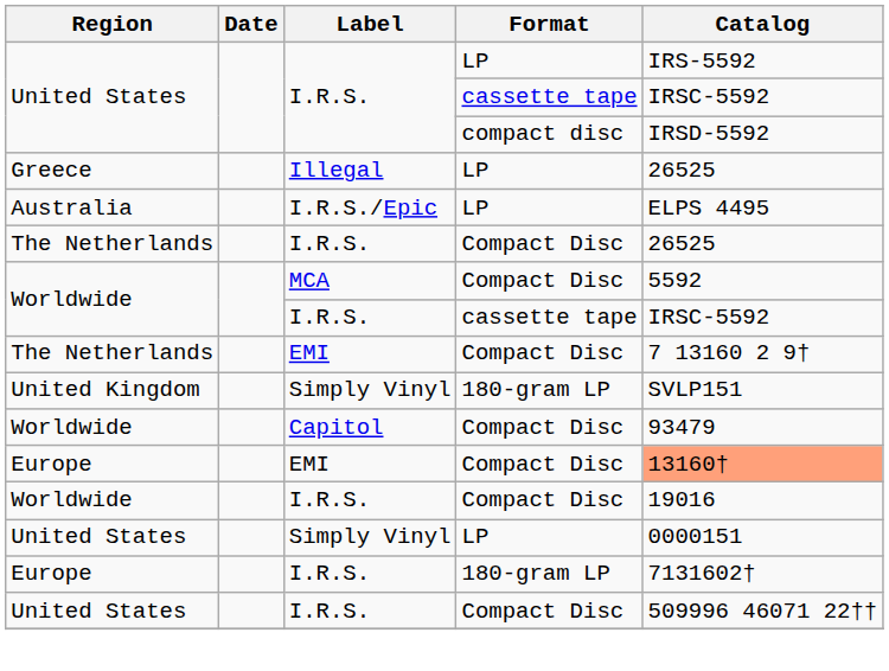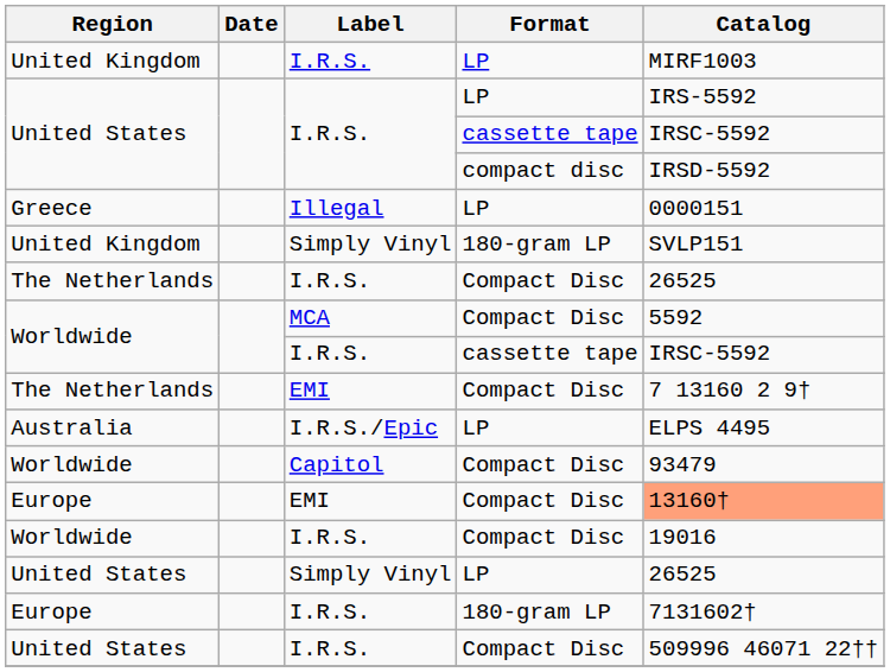+ row: United Kingdom | I.R.S. | LP | MIRF1003
Greece | Catalog: 26525 -> 0000151
rows swapped: Australia <-> United Kingdom / Simply Vinyl
United States / Simply Vinyl | Catalog: 0000151 -> 26525
